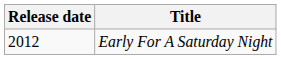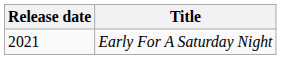Early For A Saturday Night | Release date: 2012 -> 2021
